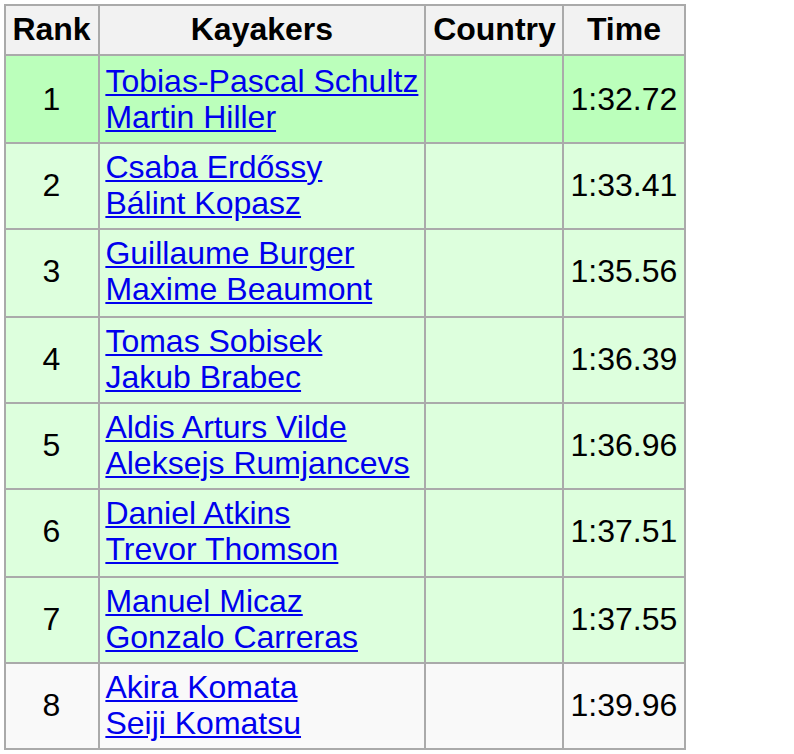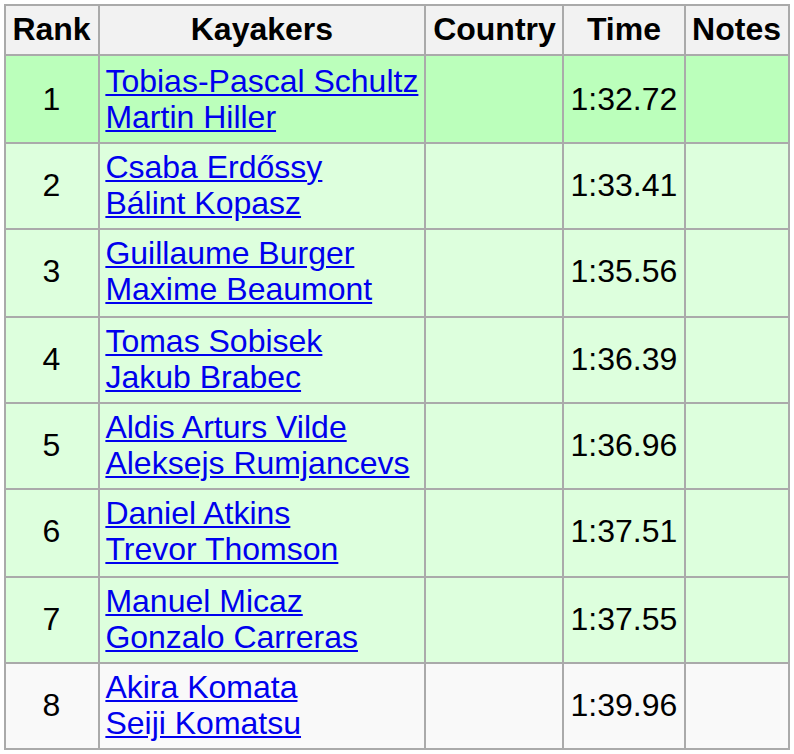+ column: Notes
